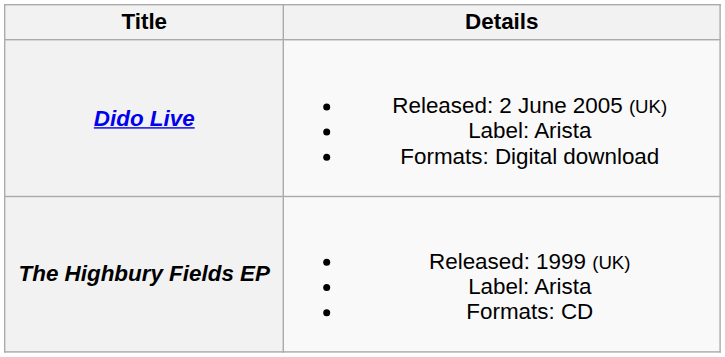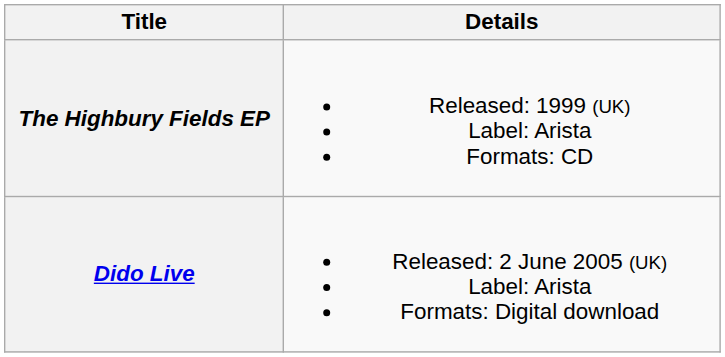rows swapped: The Highbury Fields EP <-> Dido Live
